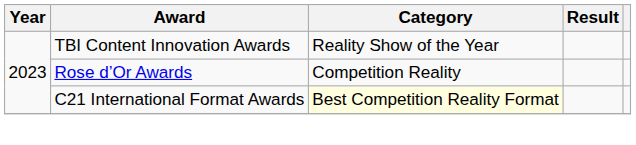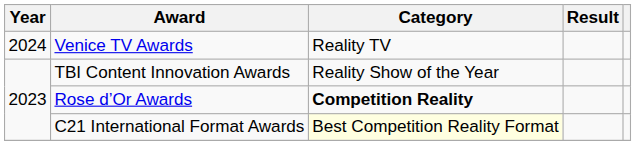+ row: 2024 | Venice TV Awards | Reality TV
Rose d’Or Awards | Category: normal -> bold
